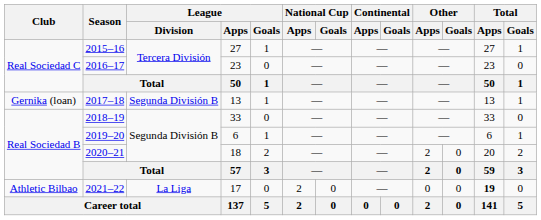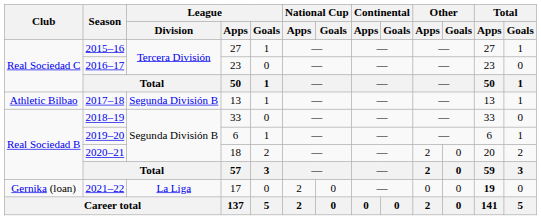2017–18 | Club: Gernika (loan) -> Athletic Bilbao
2021–22 | Club: Athletic Bilbao -> Gernika (loan)
